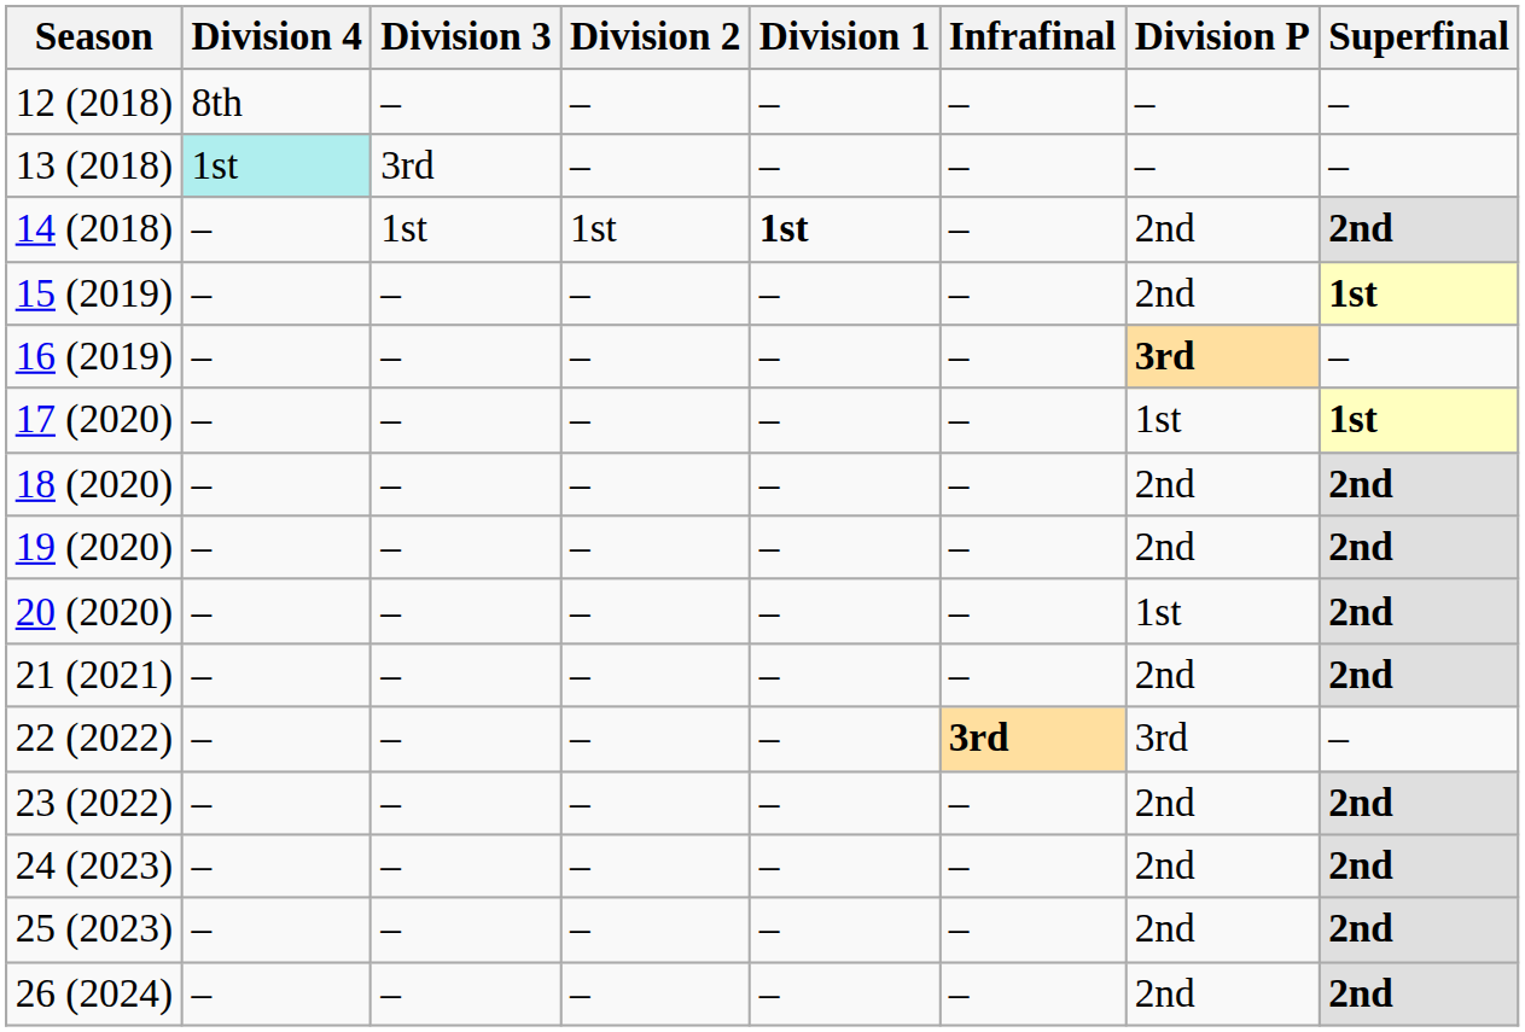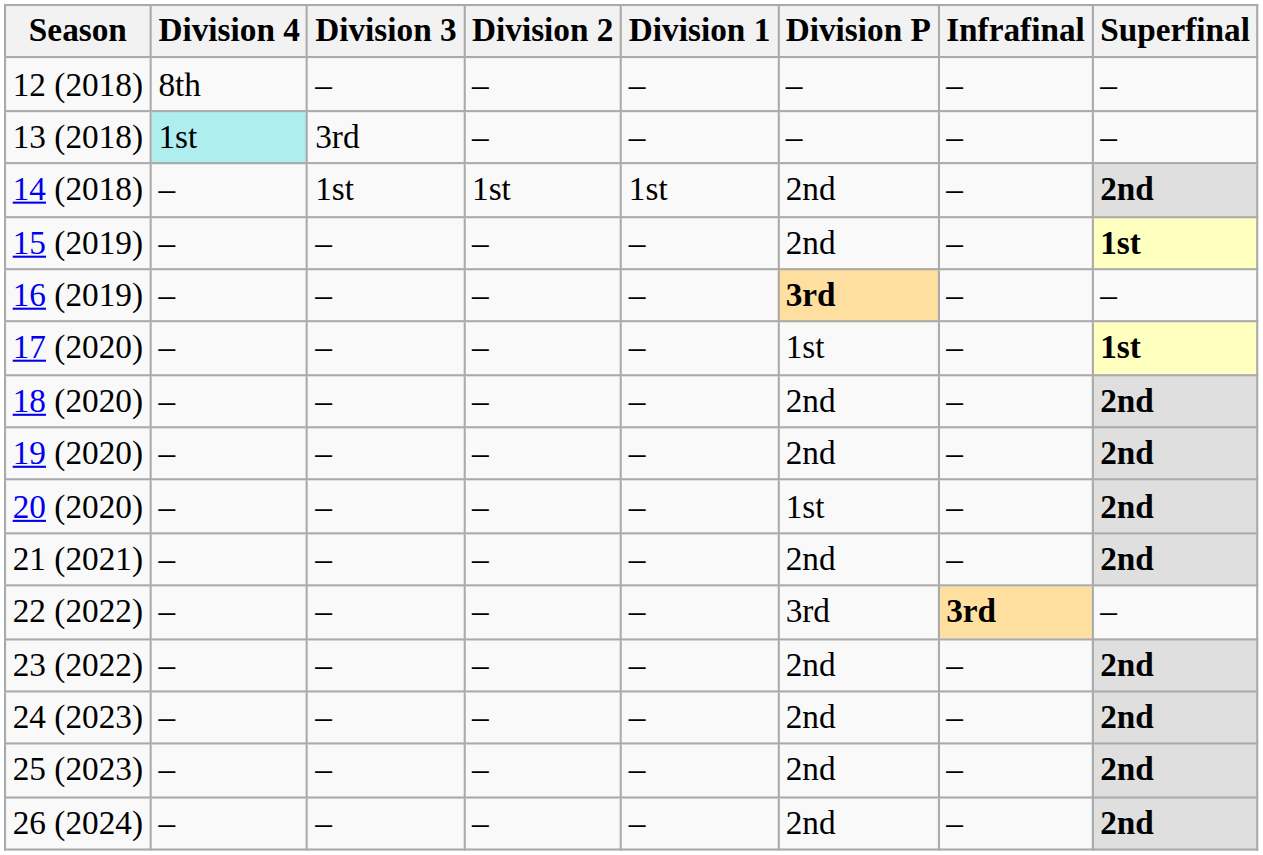columns swapped: Division P <-> Infrafinal
14 (2018) | Division 1: bold -> normal
